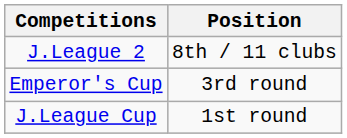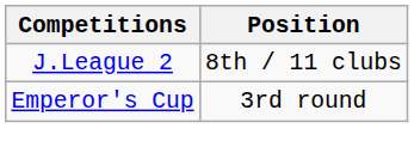- row: J.League Cup | 1st round
